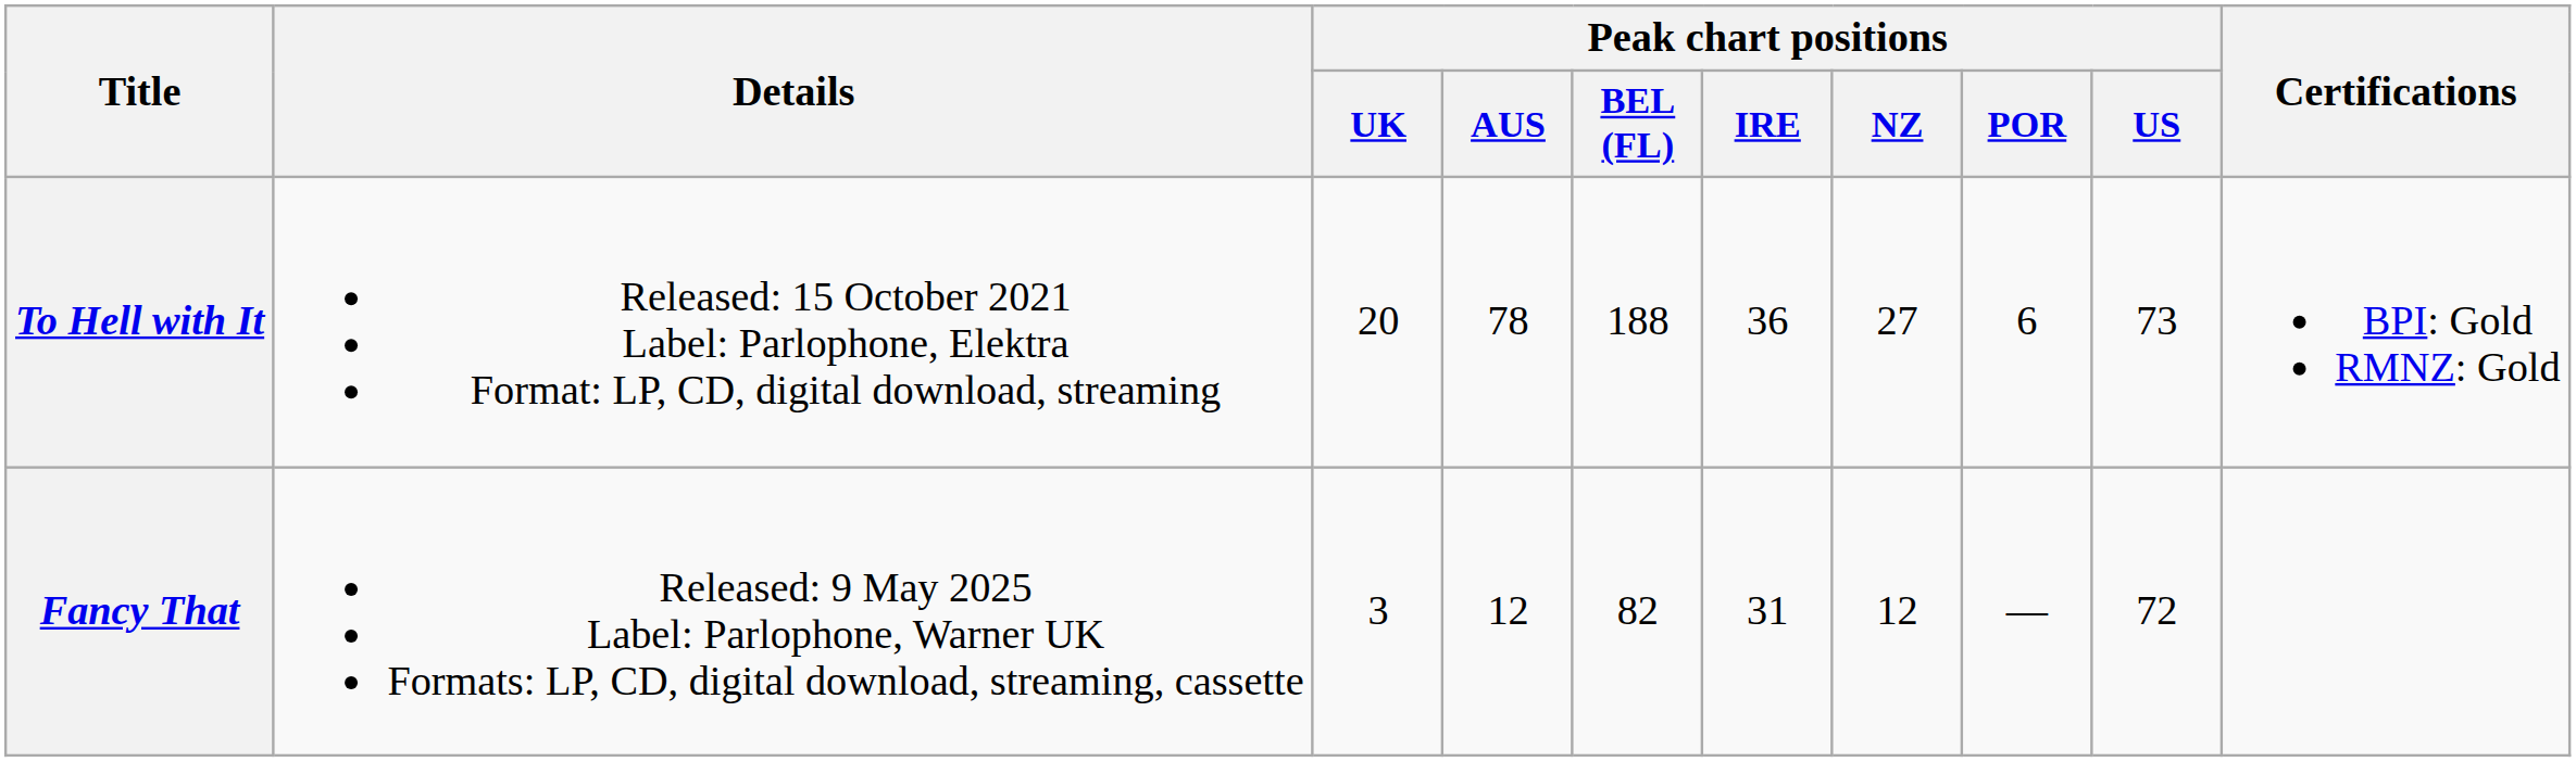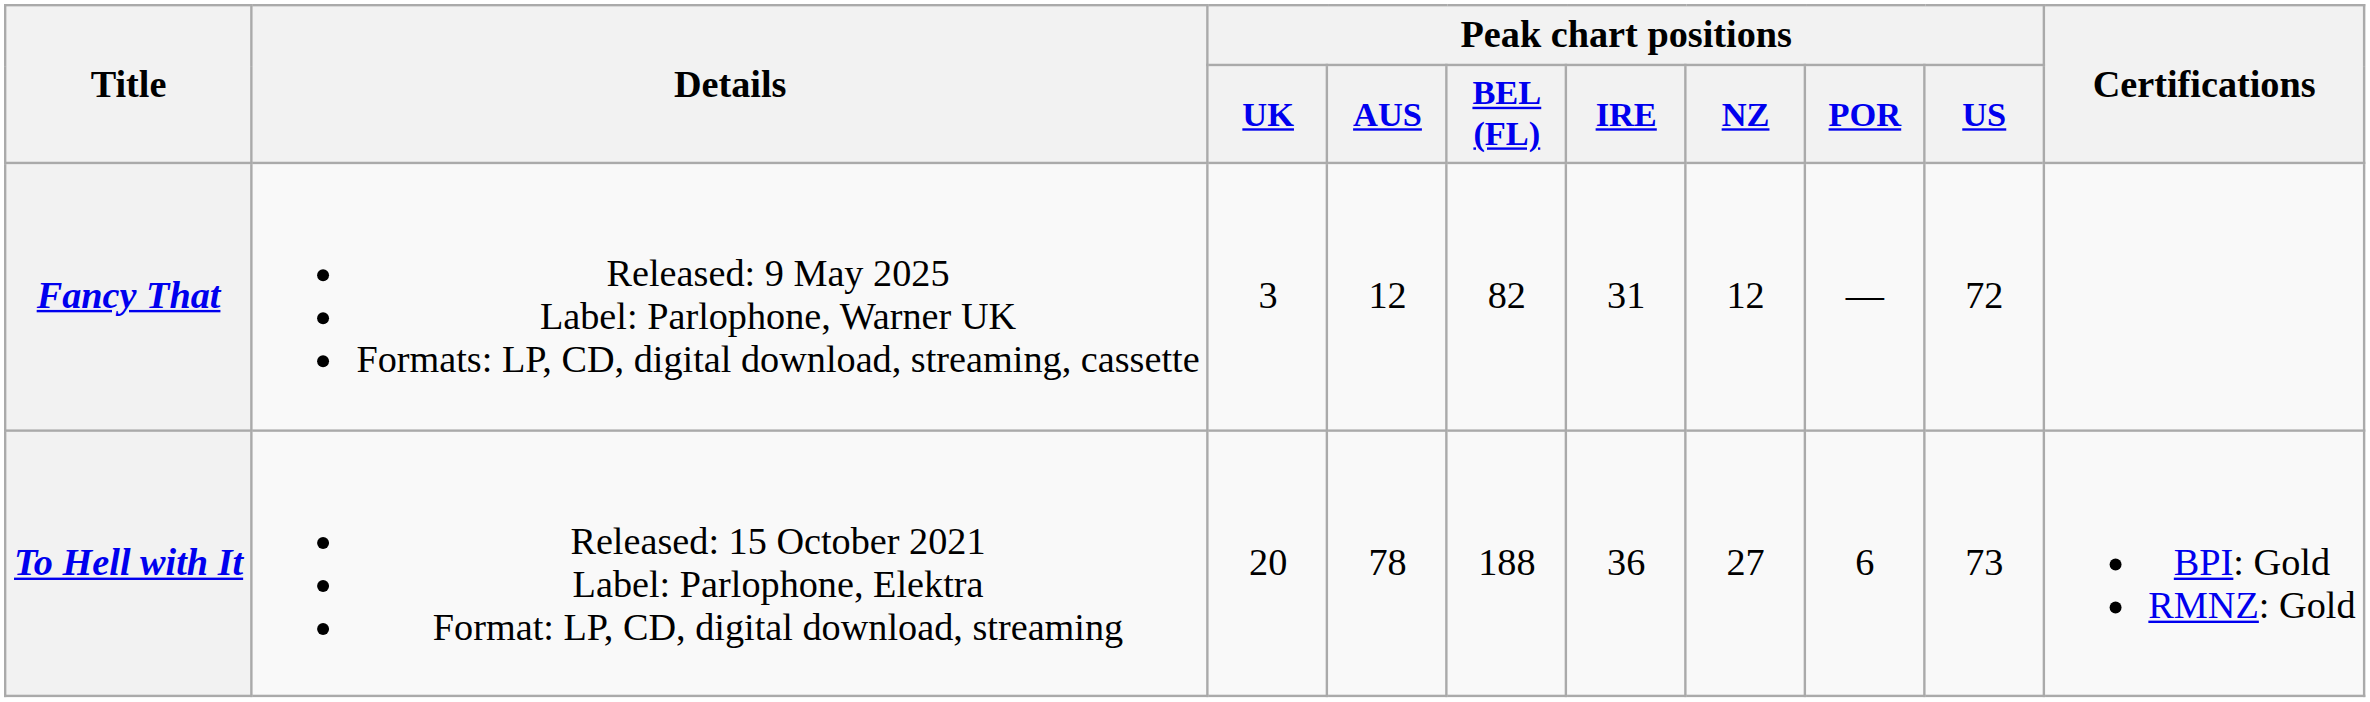rows swapped: To Hell with It <-> Fancy That
